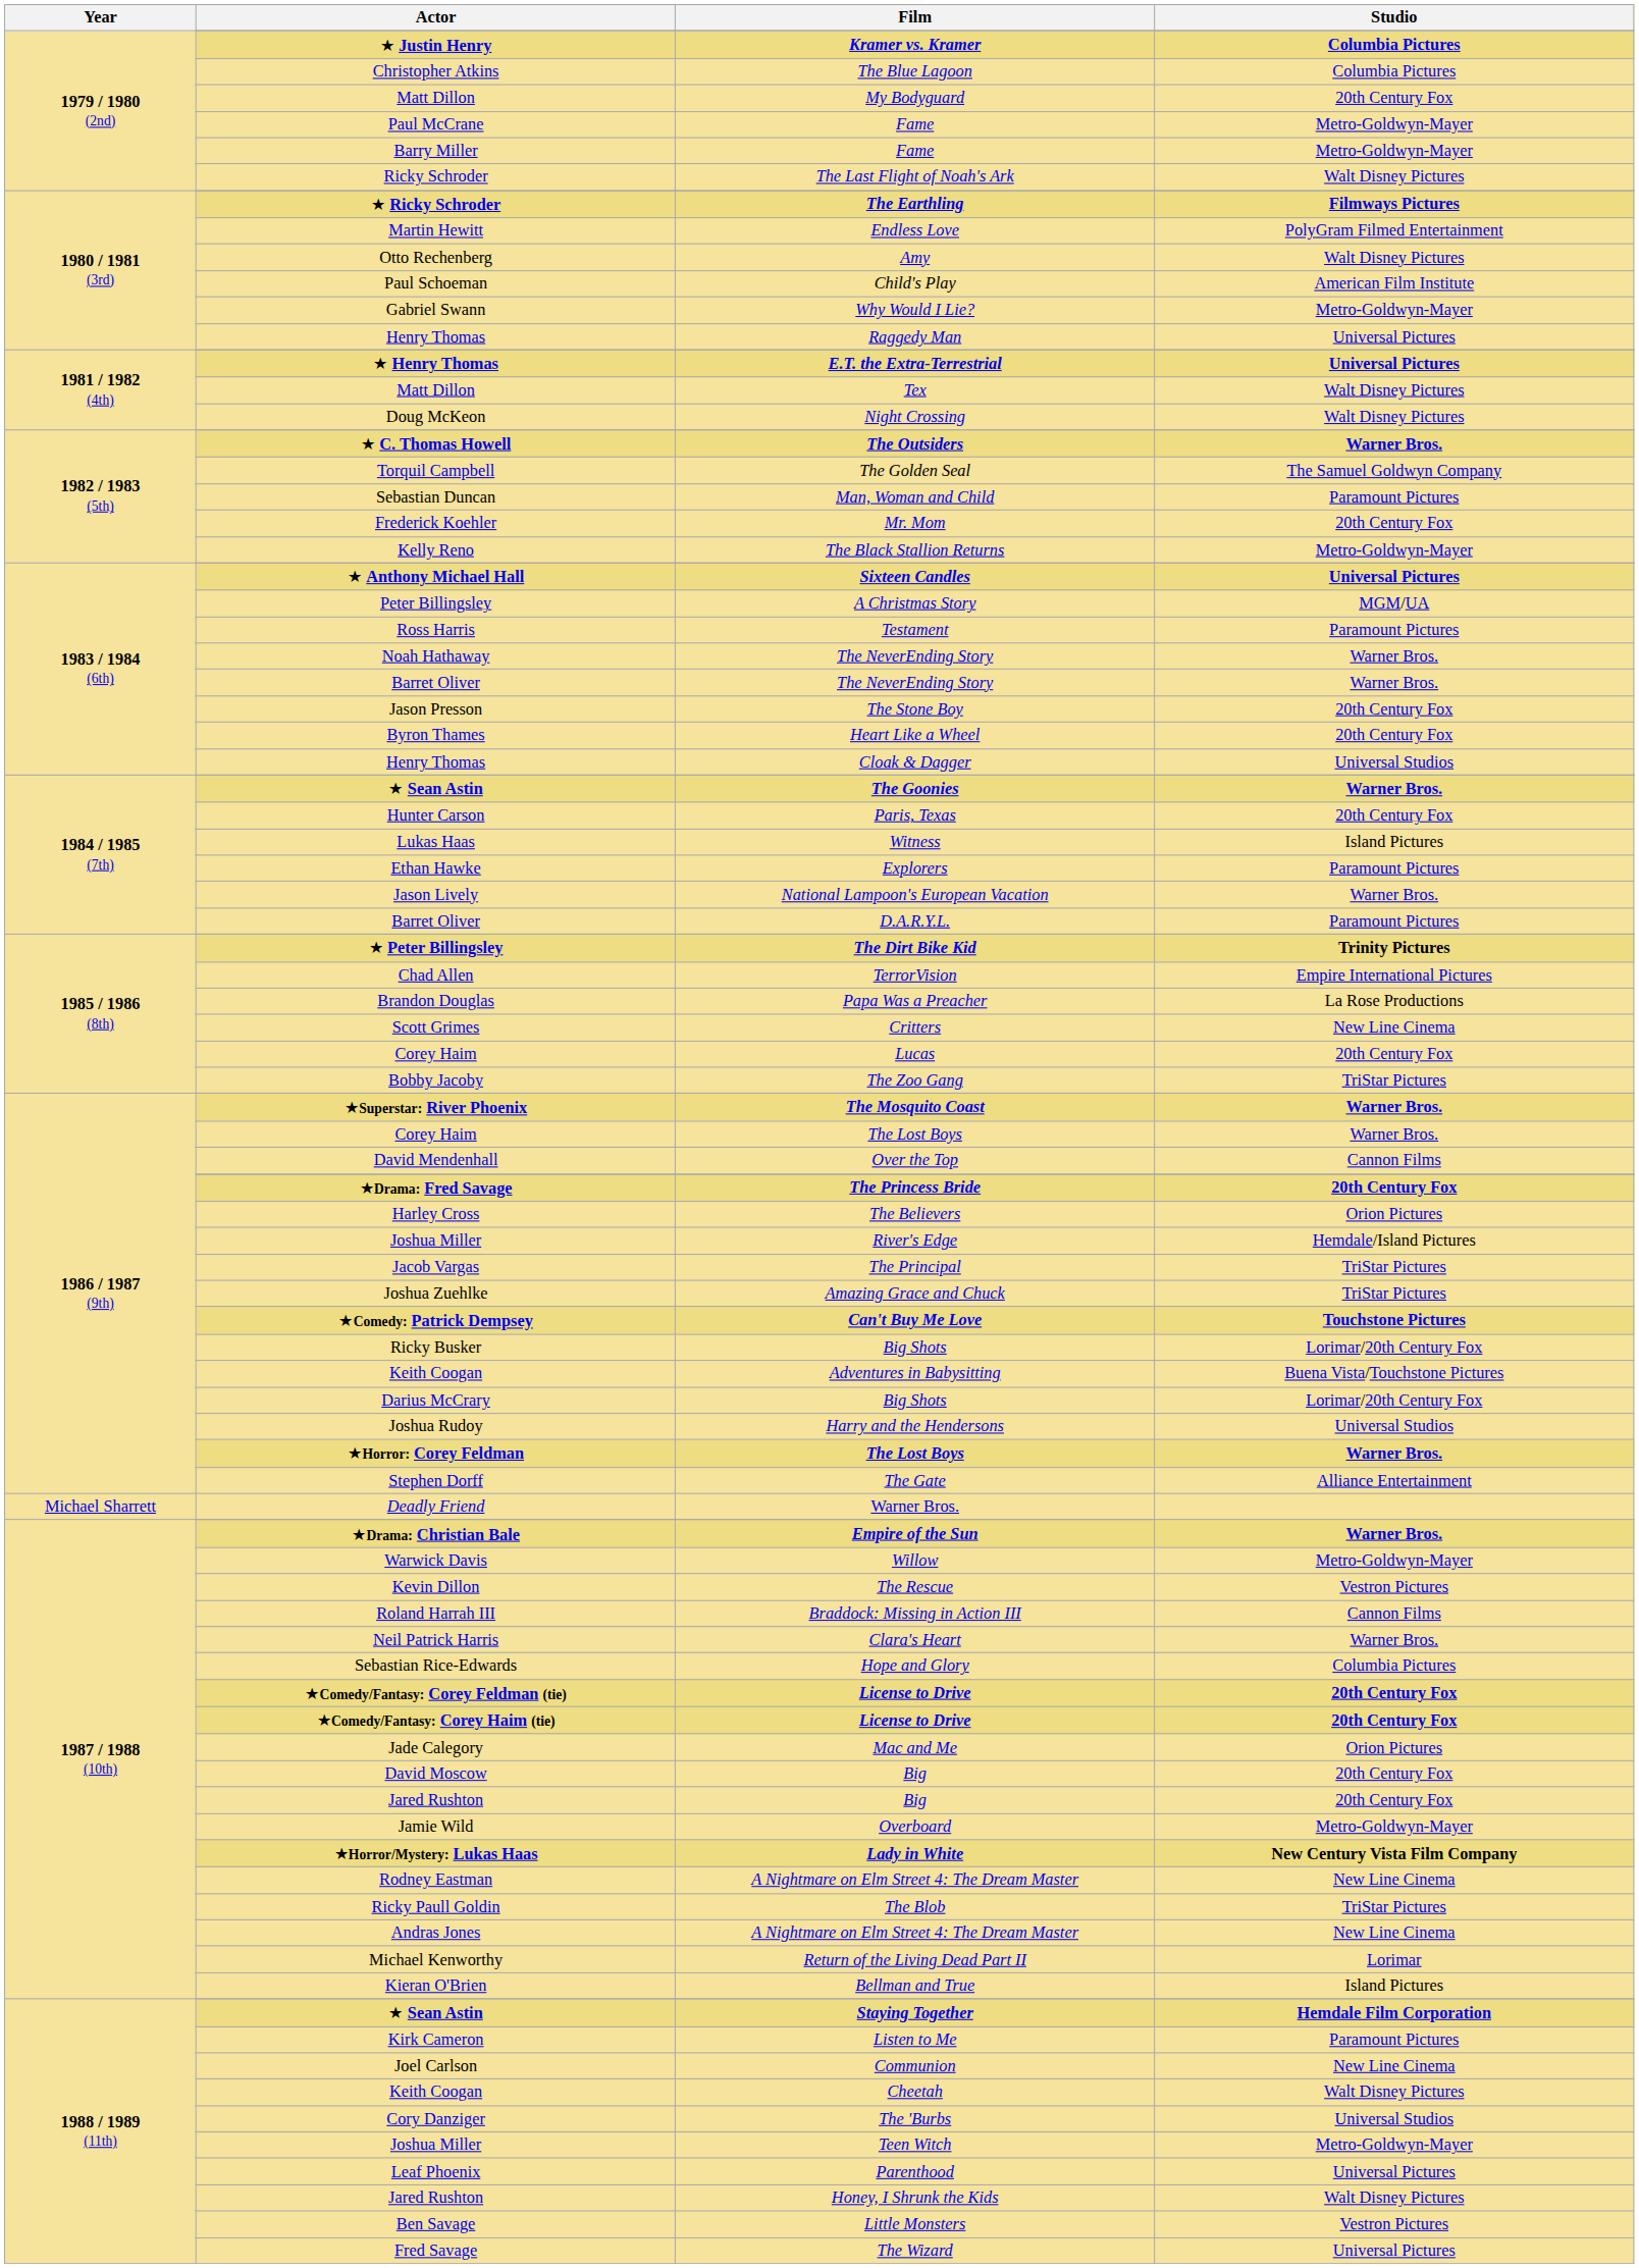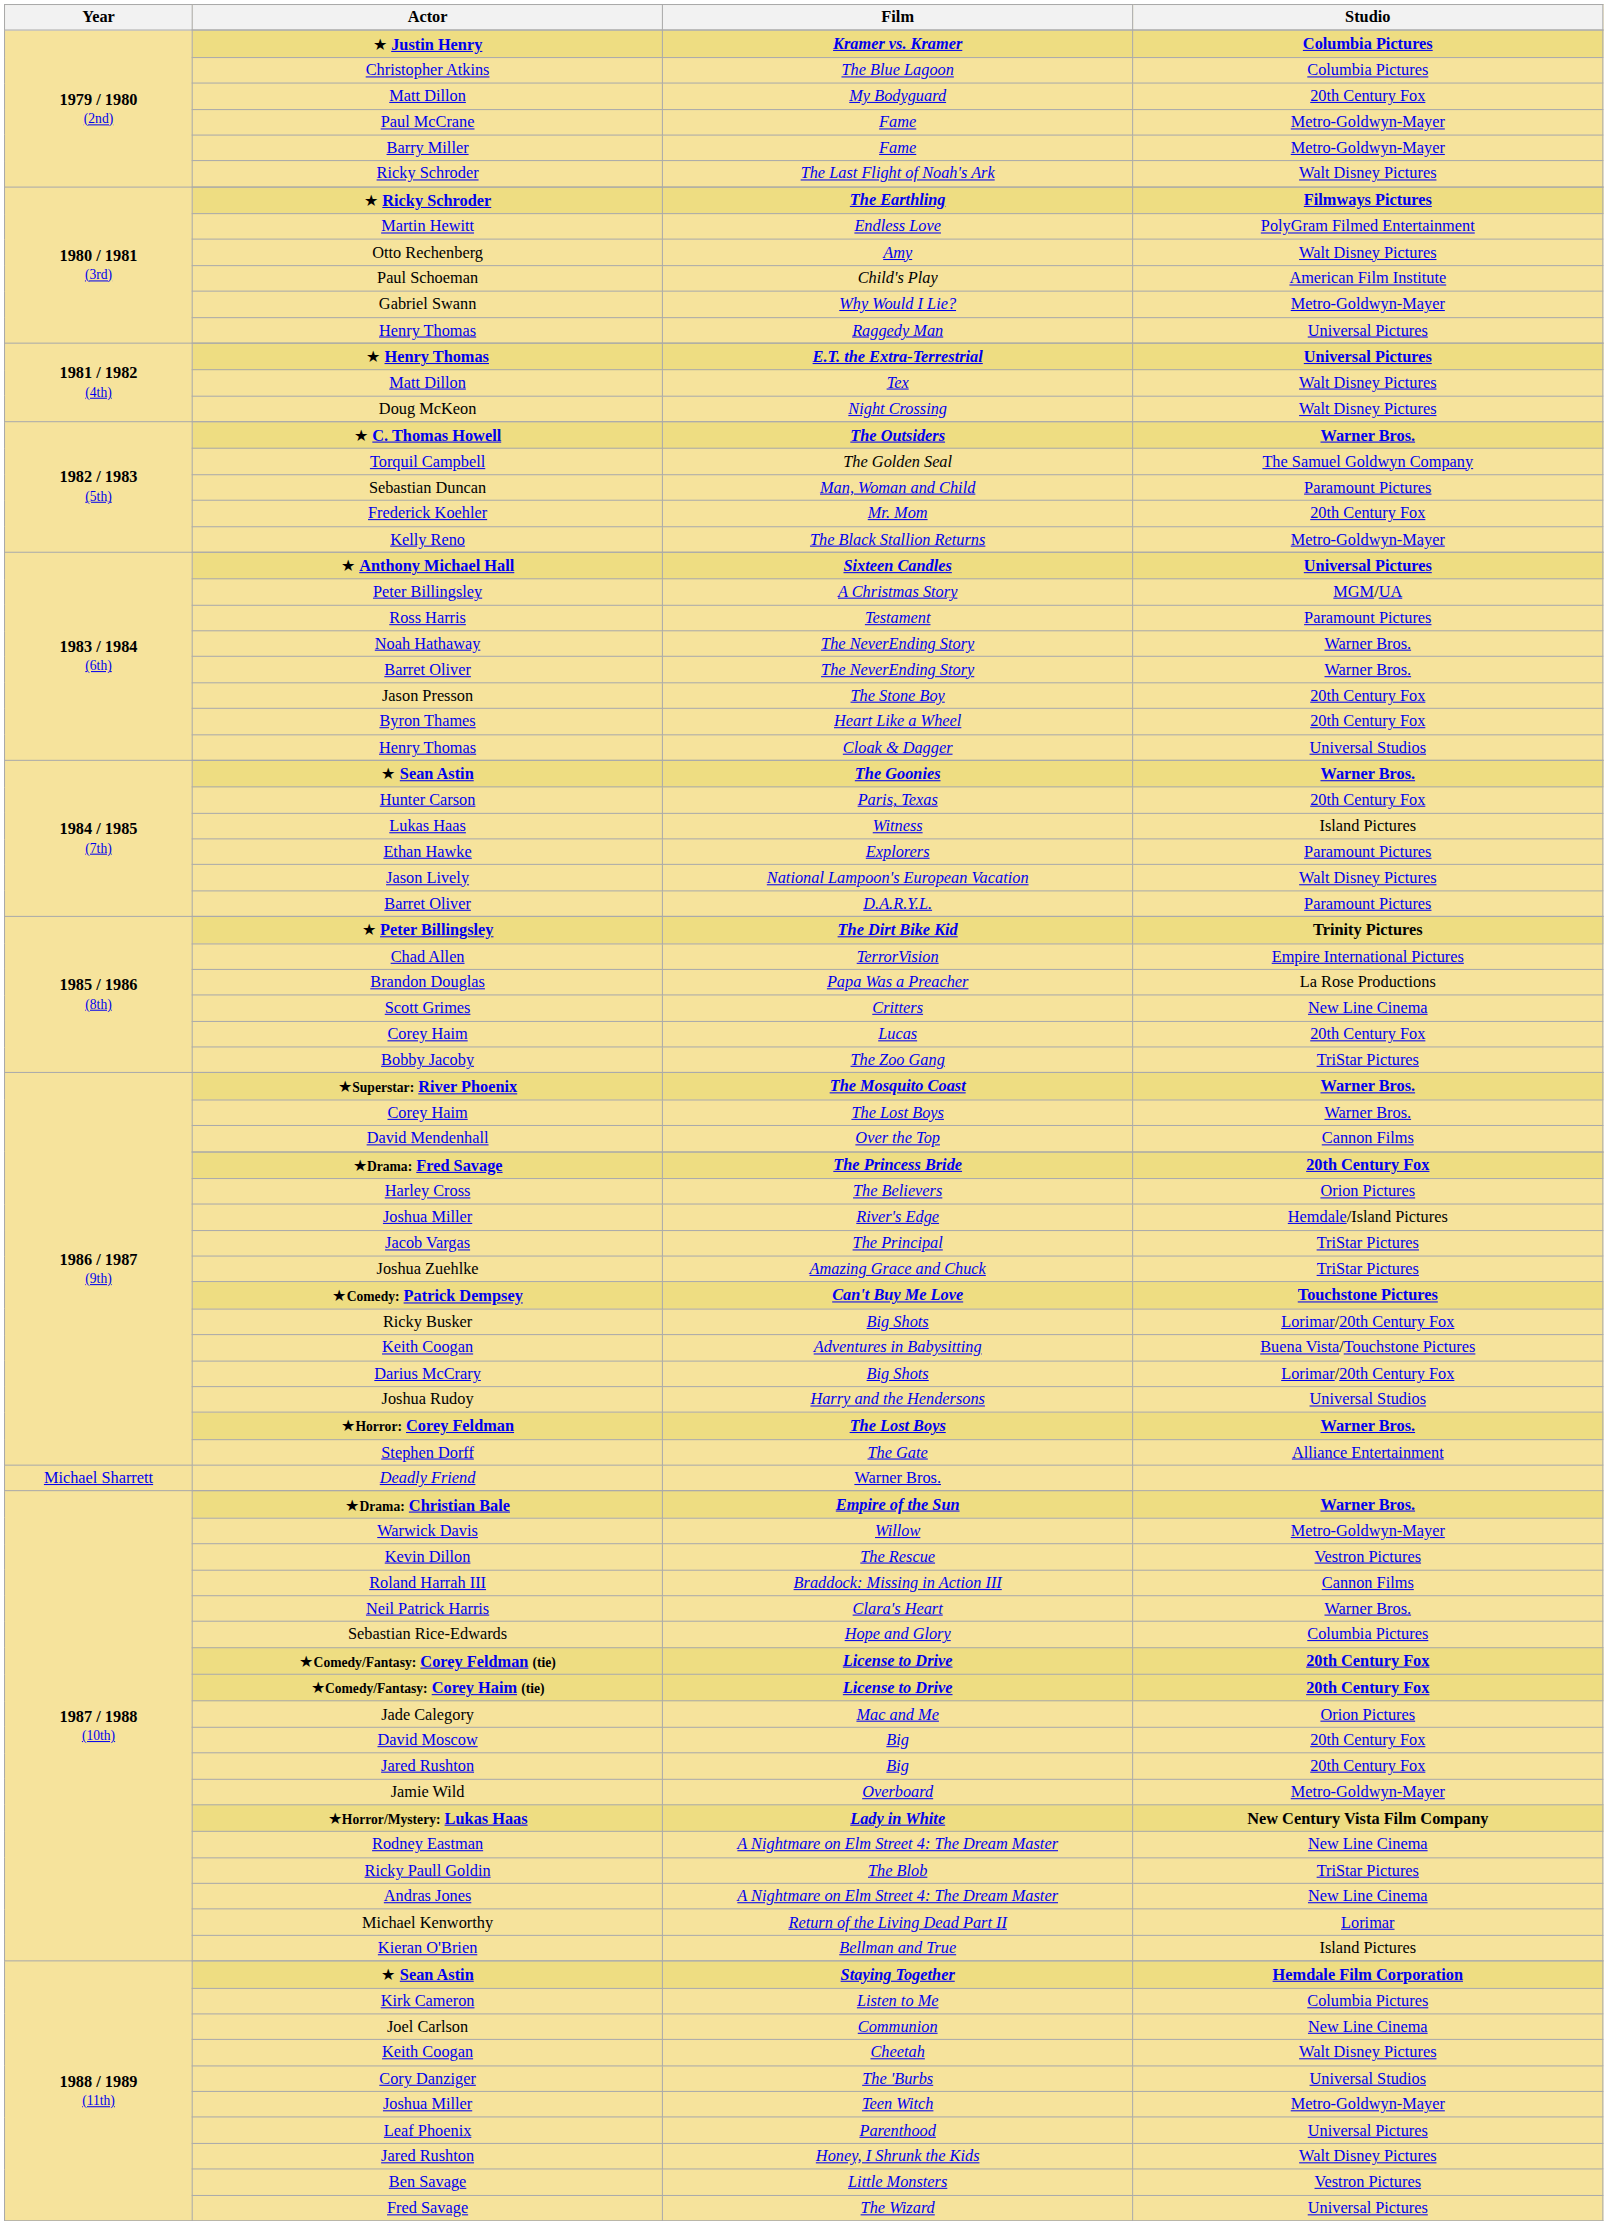National Lampoon's European Vacation | Studio: Warner Bros. -> Walt Disney Pictures
Listen to Me | Studio: Paramount Pictures -> Columbia Pictures
